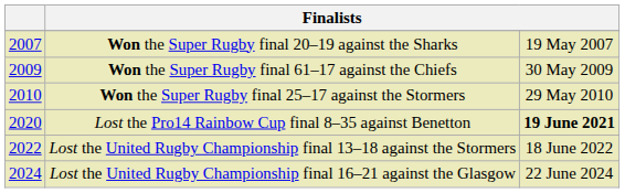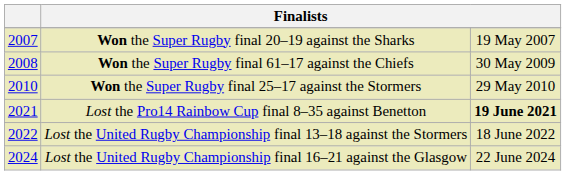Won the Super Rugby final 61–17 against the Chiefs | column 1: 2009 -> 2008
Lost the Pro14 Rainbow Cup final 8–35 against Benetton | column 1: 2020 -> 2021
